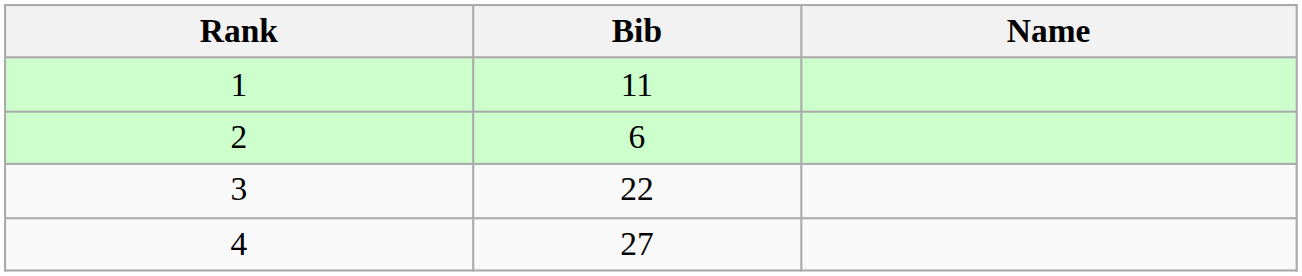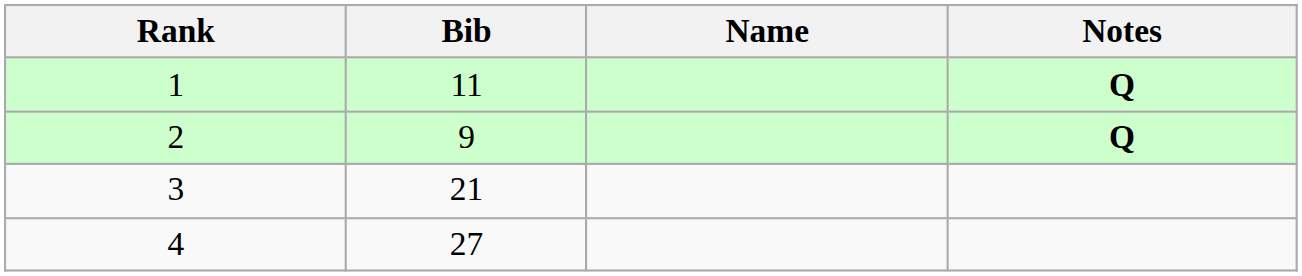+ column: Notes | Q | Q
2 | Bib: 6 -> 9
3 | Bib: 22 -> 21
